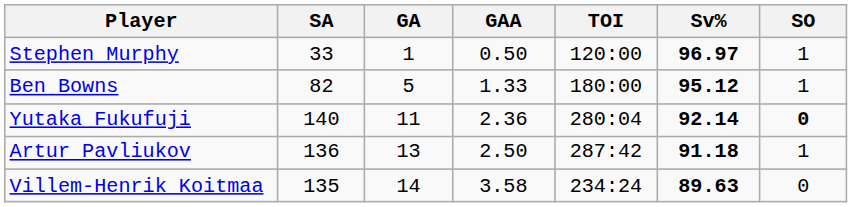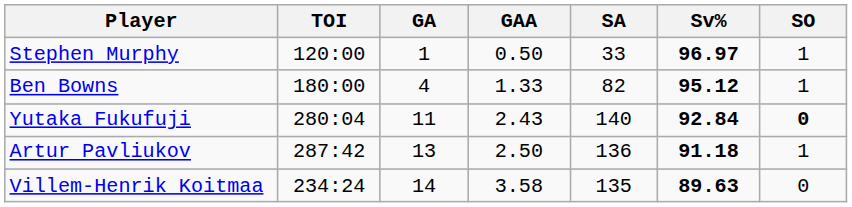columns swapped: TOI <-> SA
Ben Bowns | GA: 5 -> 4
Yutaka Fukufuji | GAA: 2.36 -> 2.43
Yutaka Fukufuji | Sv%: 92.14 -> 92.84
